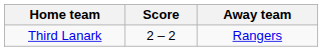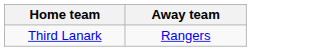- column: Score | 2 – 2
